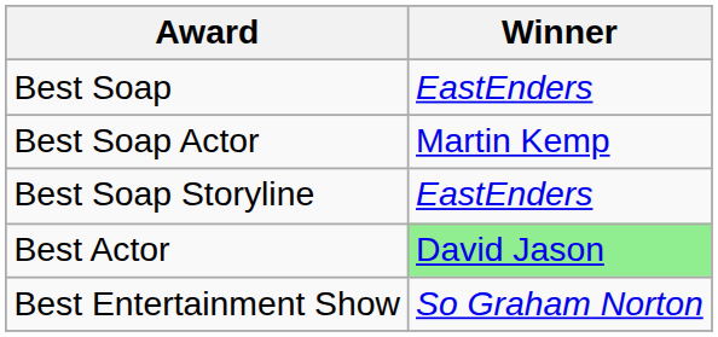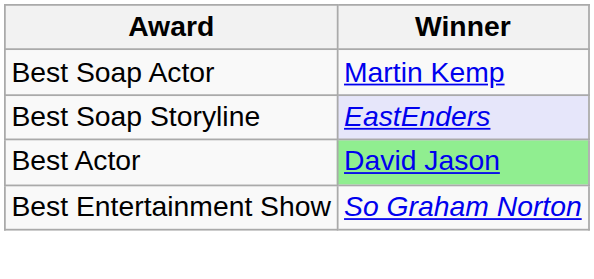- row: Best Soap | EastEnders
Best Soap Storyline | Winner: no background -> lavender background
